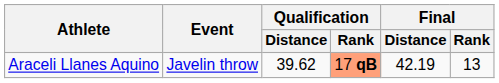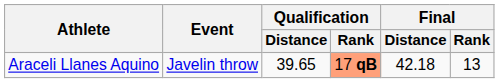Araceli Llanes Aquino | Qualification / Distance: 39.62 -> 39.65
Araceli Llanes Aquino | Final / Distance: 42.19 -> 42.18
